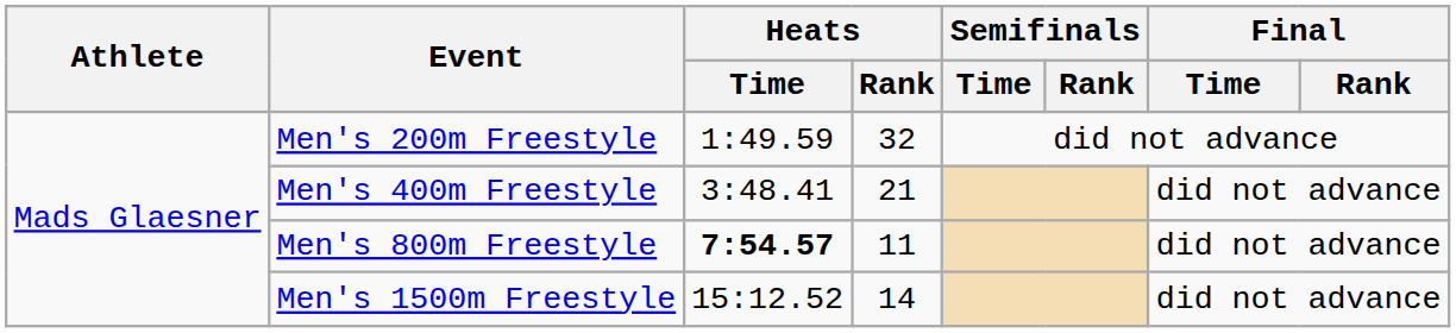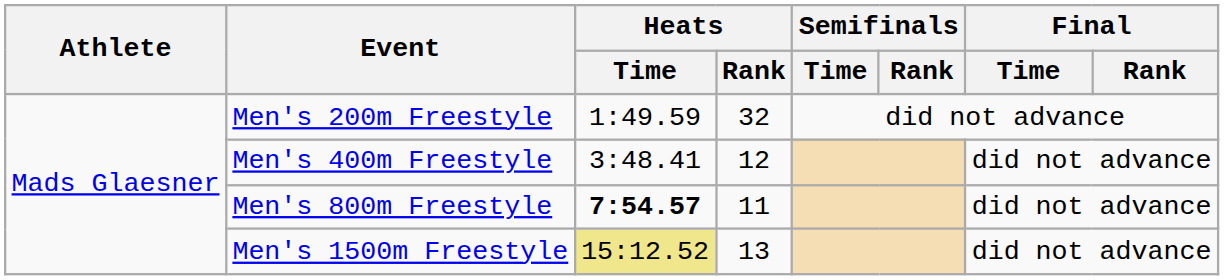Men's 400m Freestyle | Heats / Rank: 21 -> 12
Men's 1500m Freestyle | Heats / Time: no background -> khaki background
Men's 1500m Freestyle | Heats / Rank: 14 -> 13
